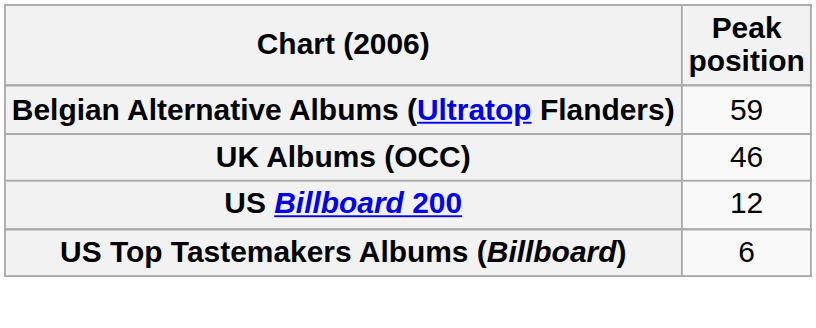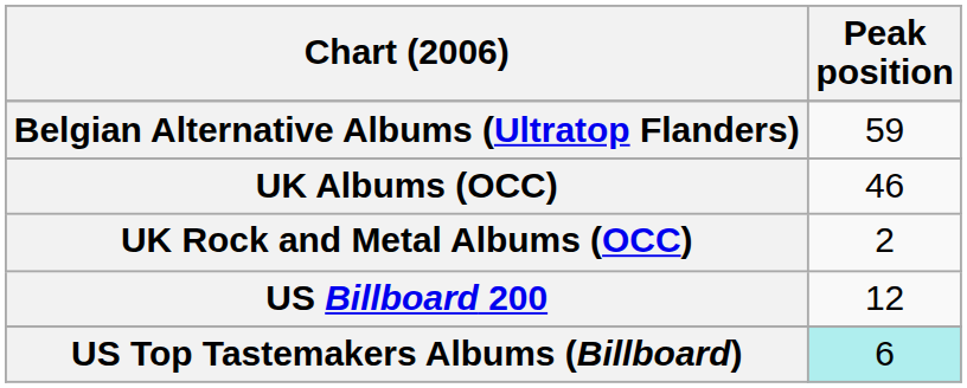+ row: UK Rock and Metal Albums (OCC) | 2
US Top Tastemakers Albums (Billboard) | Peak position: no background -> paleturquoise background
